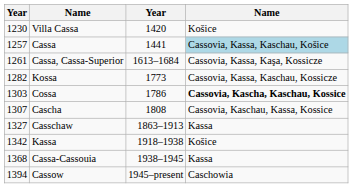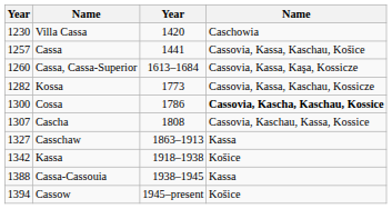Villa Cassa | column 4: Košice -> Caschowia
Cassa | column 4: lightblue background -> no background
Cassa, Cassa-Superior | column 1: 1261 -> 1260
Cossa | column 1: 1303 -> 1300
Cassa-Cassouia | column 1: 1368 -> 1388
Cassow | column 4: Caschowia -> Košice
